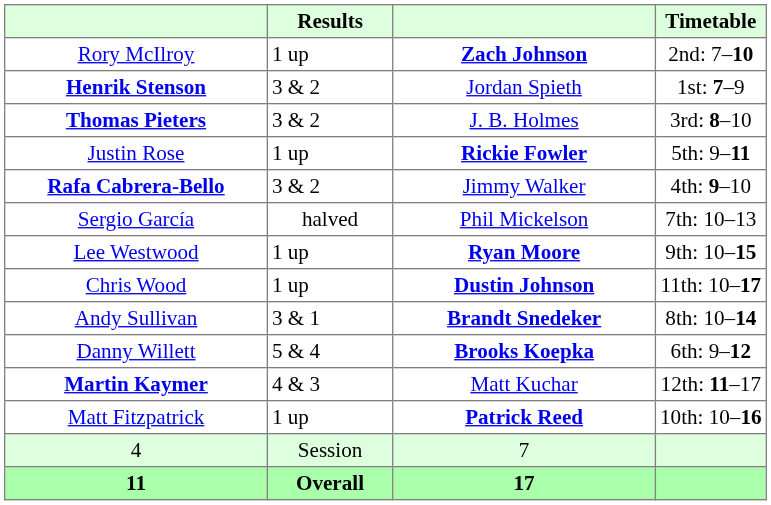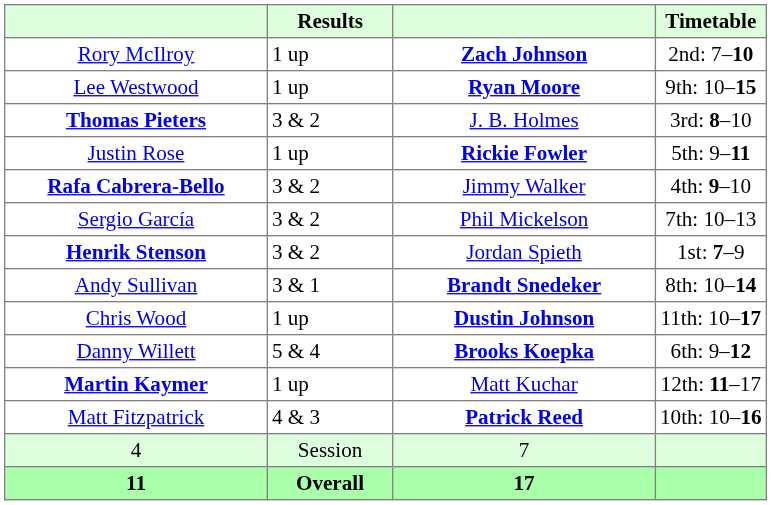rows swapped: Henrik Stenson <-> Lee Westwood
Sergio García | Results: halved -> 3 & 2
rows swapped: Andy Sullivan <-> Chris Wood
Martin Kaymer | Results: 4 & 3 -> 1 up
Matt Fitzpatrick | Results: 1 up -> 4 & 3
